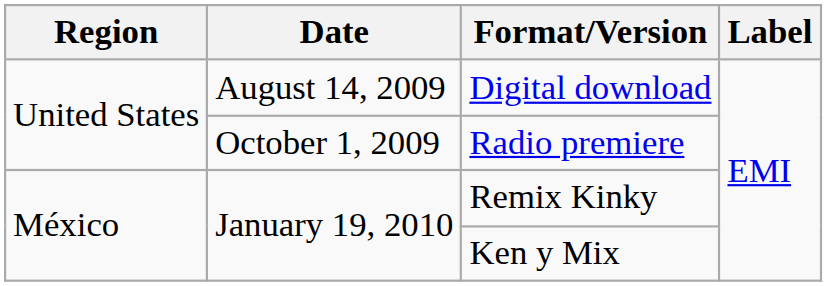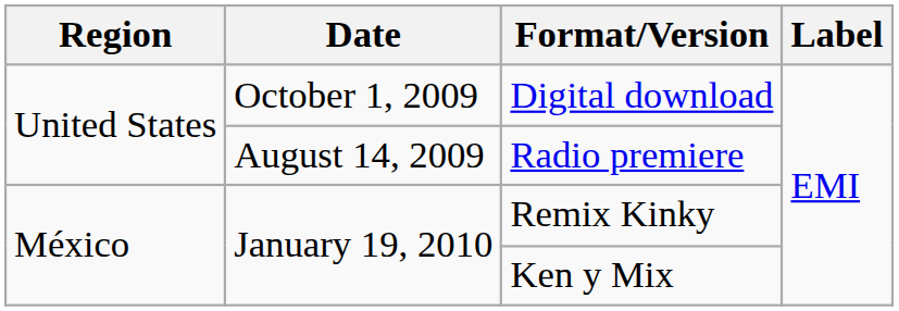Digital download | Date: August 14, 2009 -> October 1, 2009
Radio premiere | Date: October 1, 2009 -> August 14, 2009
